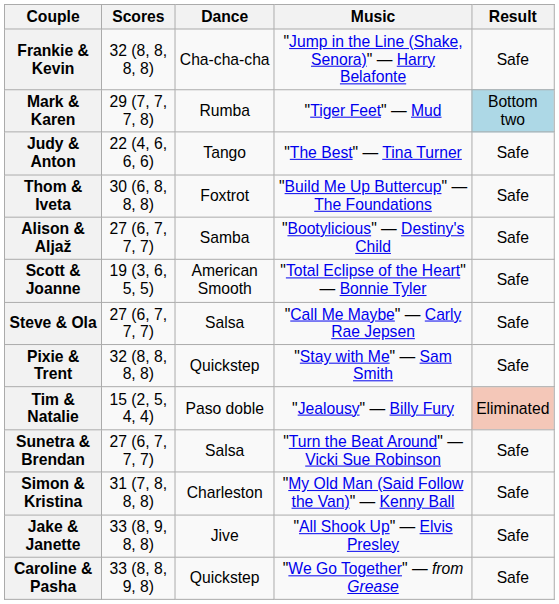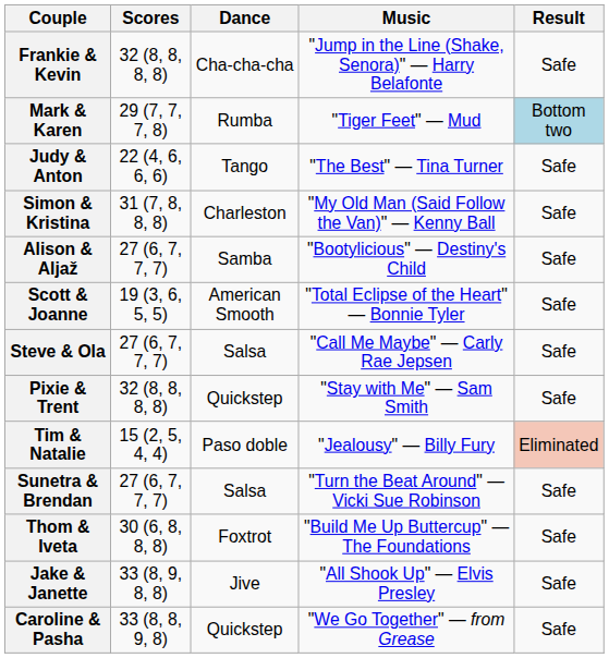rows swapped: Simon & Kristina <-> Thom & Iveta
